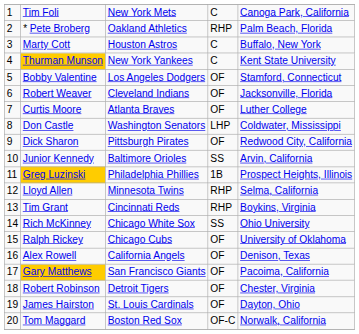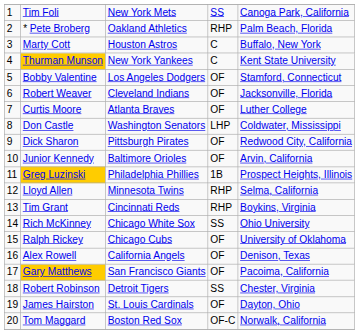Tim Foli | column 4: C -> SS
Junior Kennedy | column 4: SS -> OF
Robert Robinson | column 4: OF -> SS
